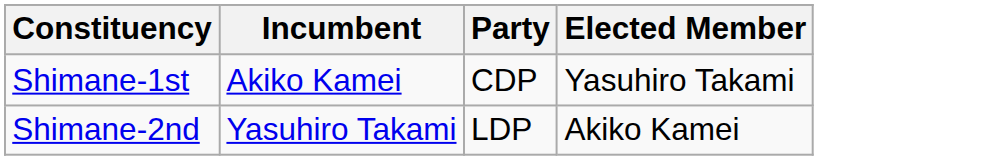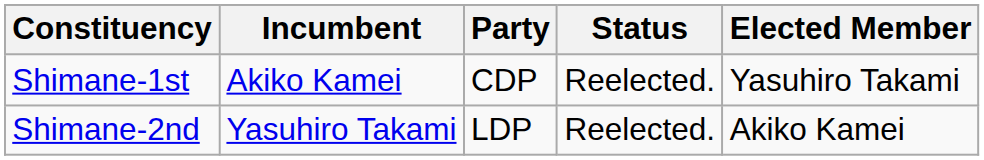+ column: Status | Reelected. | Reelected.
